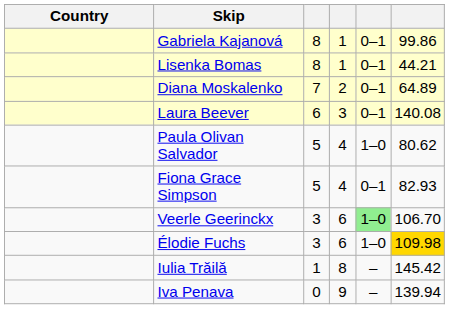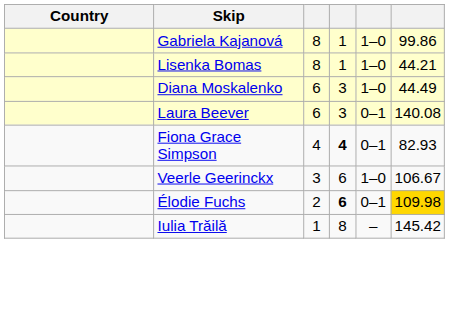Gabriela Kajanová | column 5: 0–1 -> 1–0
Lisenka Bomas | column 5: 0–1 -> 1–0
Diana Moskalenko | column 3: 7 -> 6
Diana Moskalenko | column 4: 2 -> 3
Diana Moskalenko | column 5: 0–1 -> 1–0
Diana Moskalenko | column 6: 64.89 -> 44.49
- row: Paula Olivan Salvador | 5 | 4 | 1–0 | 80.62
Fiona Grace Simpson | column 3: 5 -> 4
Fiona Grace Simpson | column 4: normal -> bold
Veerle Geerinckx | column 5: lightgreen background -> no background
Veerle Geerinckx | column 6: 106.70 -> 106.67
Élodie Fuchs | column 3: 3 -> 2
Élodie Fuchs | column 4: normal -> bold
Élodie Fuchs | column 5: 1–0 -> 0–1
- row: Iva Penava | 0 | 9 | – | 139.94
